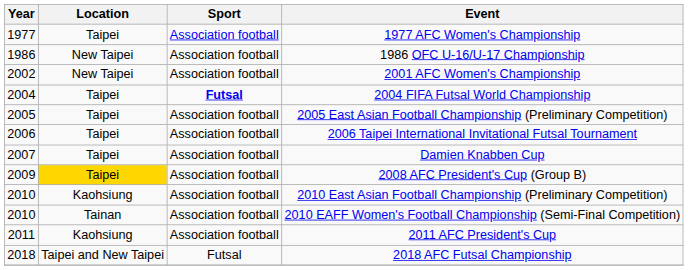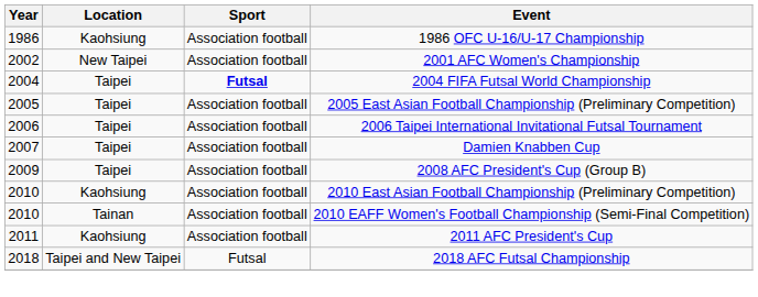- row: 1977 | Taipei | Association football | 1977 AFC Women's Championship
1986 OFC U-16/U-17 Championship | Location: New Taipei -> Kaohsiung
2008 AFC President's Cup (Group B) | Location: gold background -> no background
